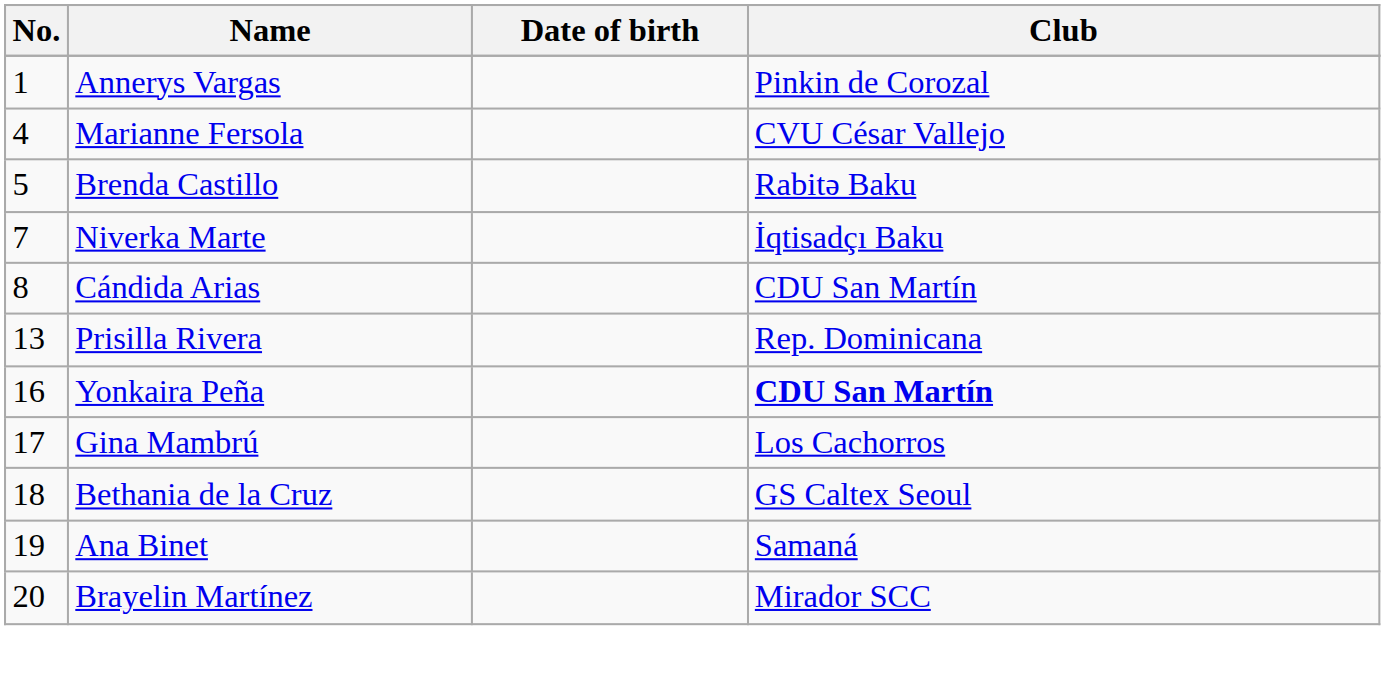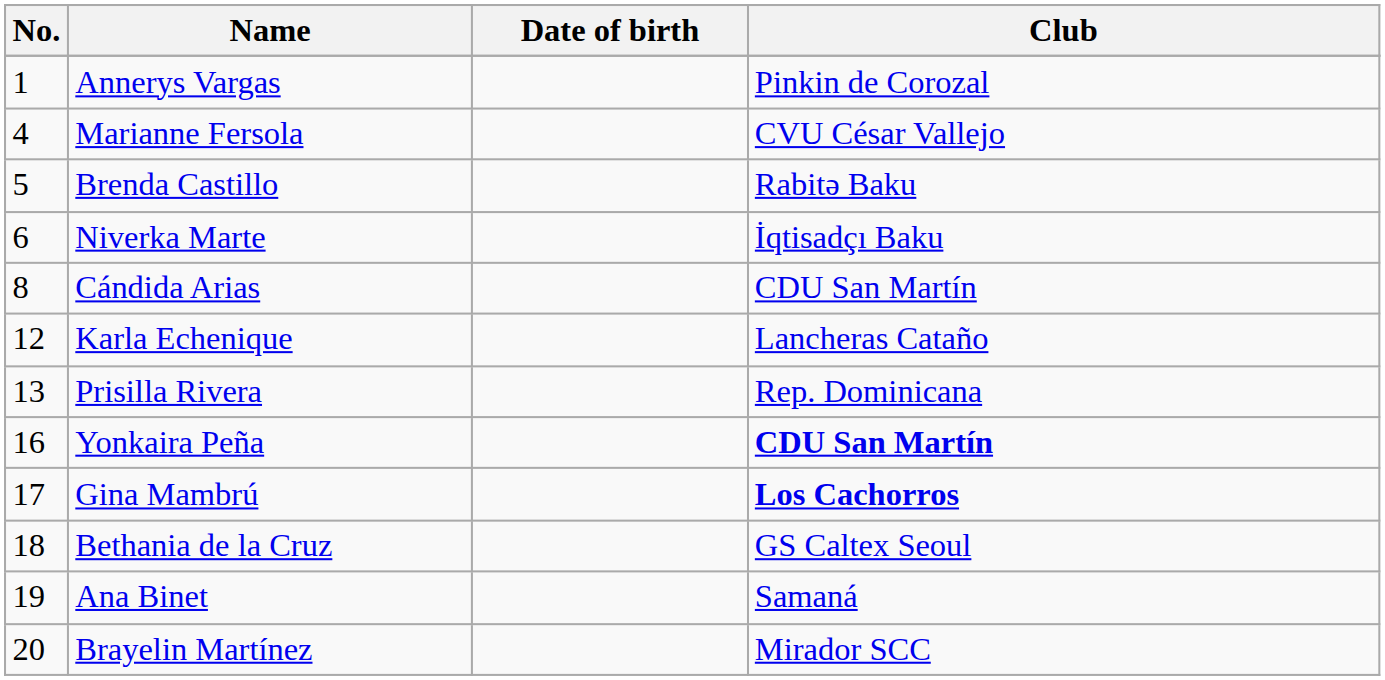Niverka Marte | No.: 7 -> 6
+ row: 12 | Karla Echenique | Lancheras Cataño
Gina Mambrú | Club: normal -> bold
